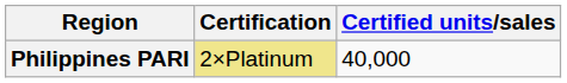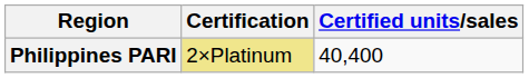Philippines PARI | Certified units/sales: 40,000 -> 40,400
